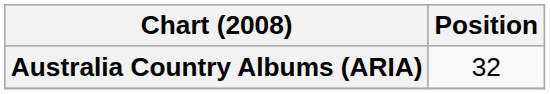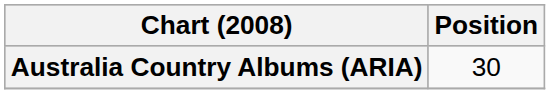Australia Country Albums (ARIA) | Position: 32 -> 30
